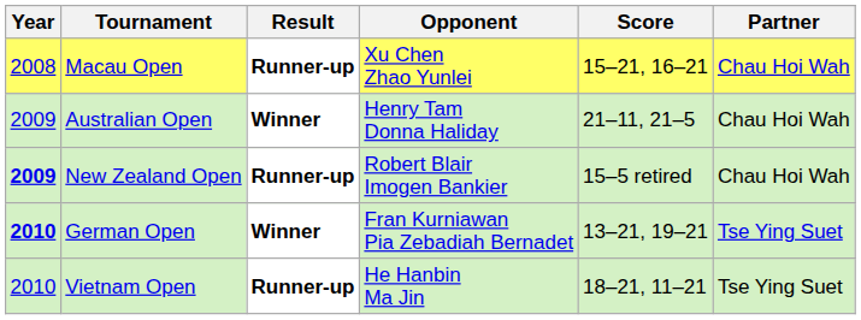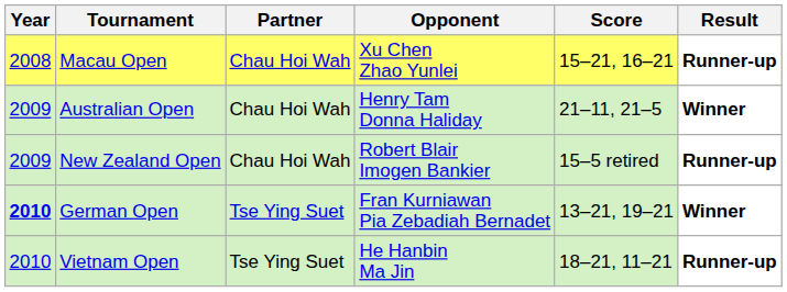columns swapped: Partner <-> Result
New Zealand Open | Year: bold -> normal
